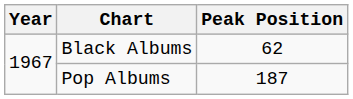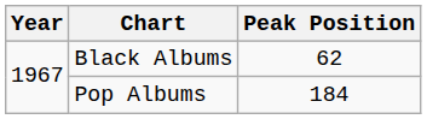Pop Albums | Peak Position: 187 -> 184
